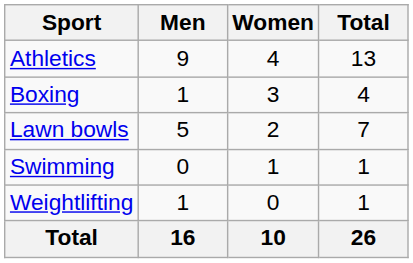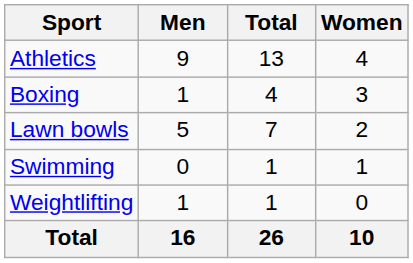columns swapped: Women <-> Total
